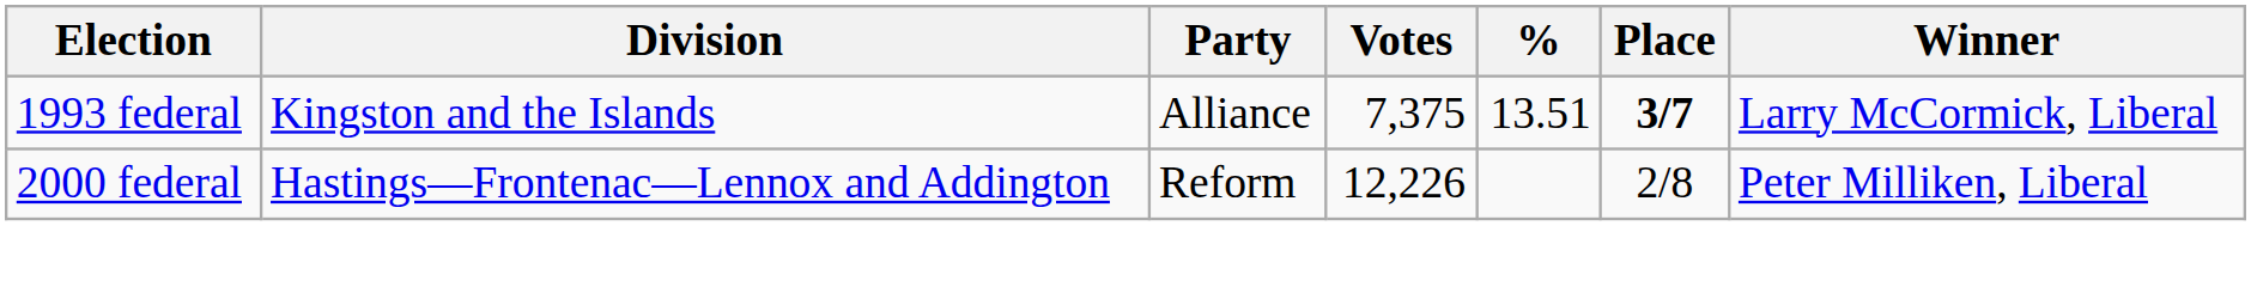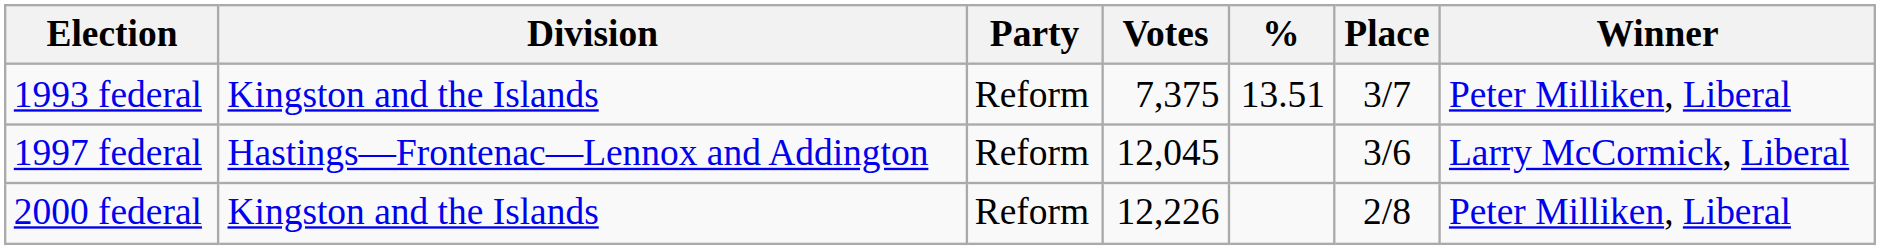1993 federal | Party: Alliance -> Reform
1993 federal | Place: bold -> normal
1993 federal | Winner: Larry McCormick, Liberal -> Peter Milliken, Liberal
+ row: 1997 federal | Hastings—Frontenac—Lennox and Addington | Reform | 12,045 | 3/6 | Larry McCormick, Liberal
2000 federal | Division: Hastings—Frontenac—Lennox and Addington -> Kingston and the Islands
